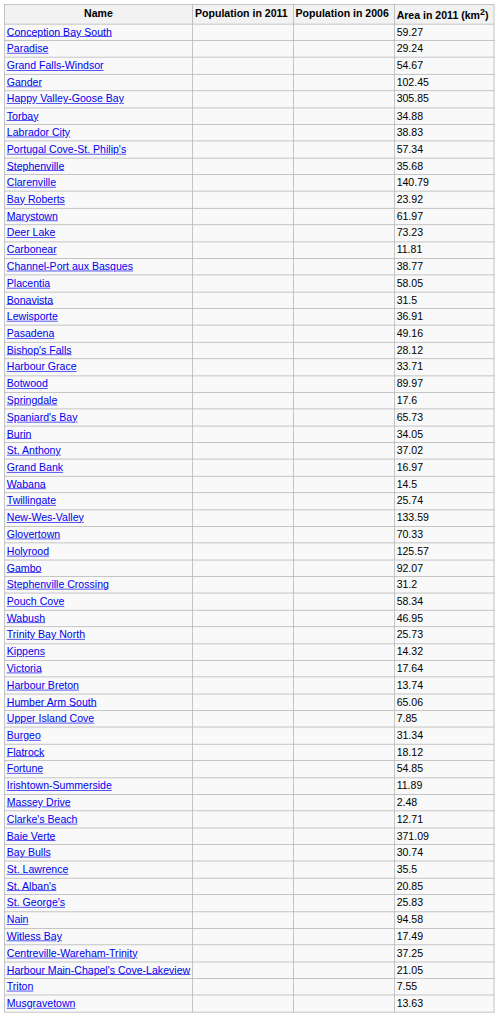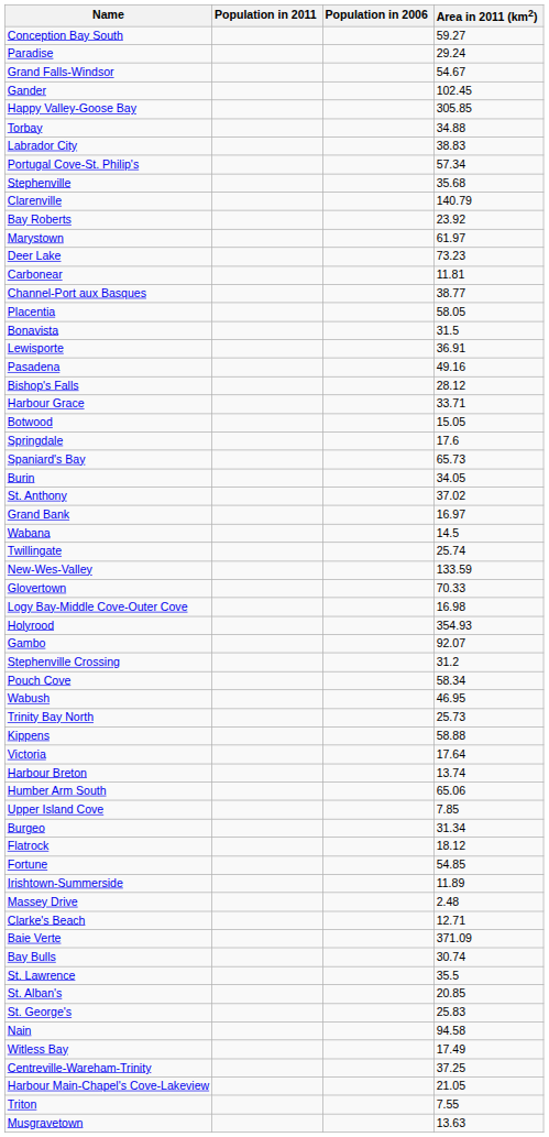Botwood | Area in 2011 (km2): 89.97 -> 15.05
+ row: Logy Bay-Middle Cove-Outer Cove | 16.98
Holyrood | Area in 2011 (km2): 125.57 -> 354.93
Kippens | Area in 2011 (km2): 14.32 -> 58.88
